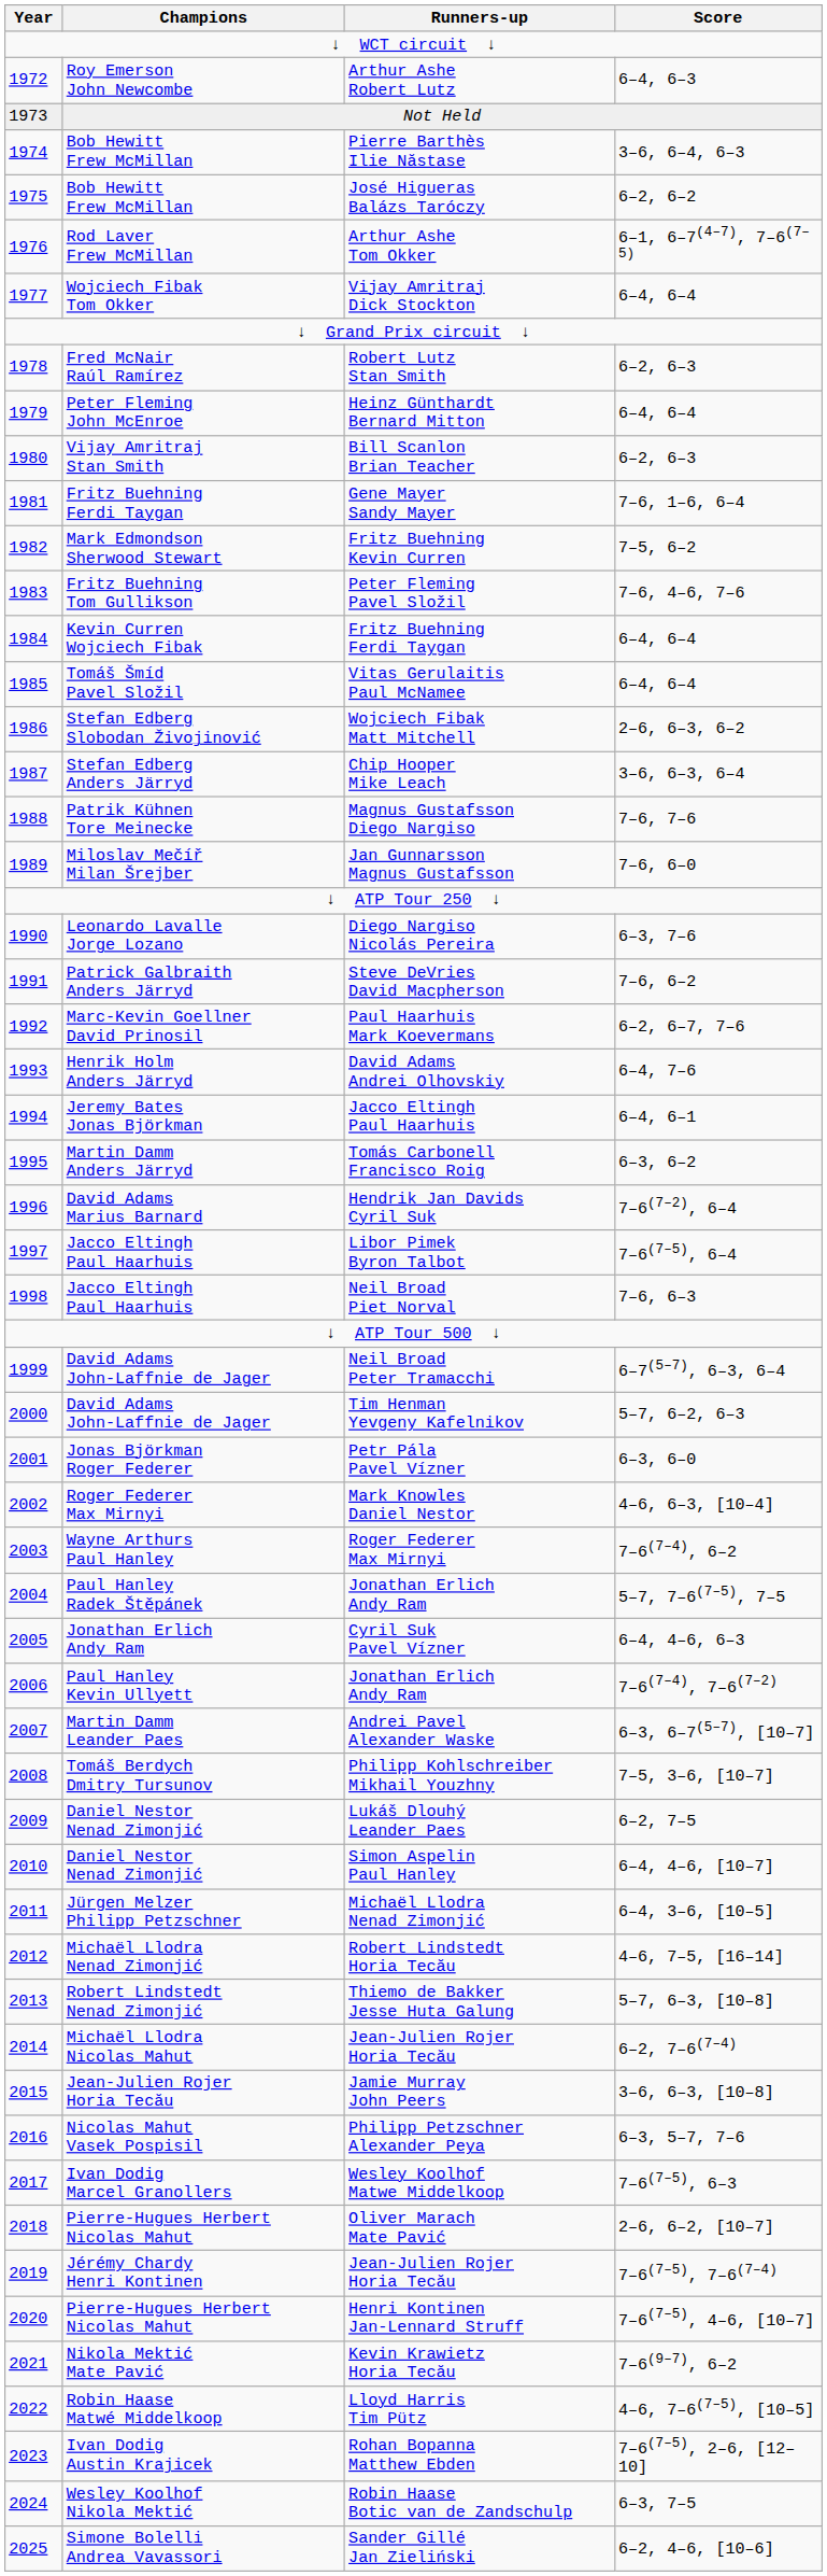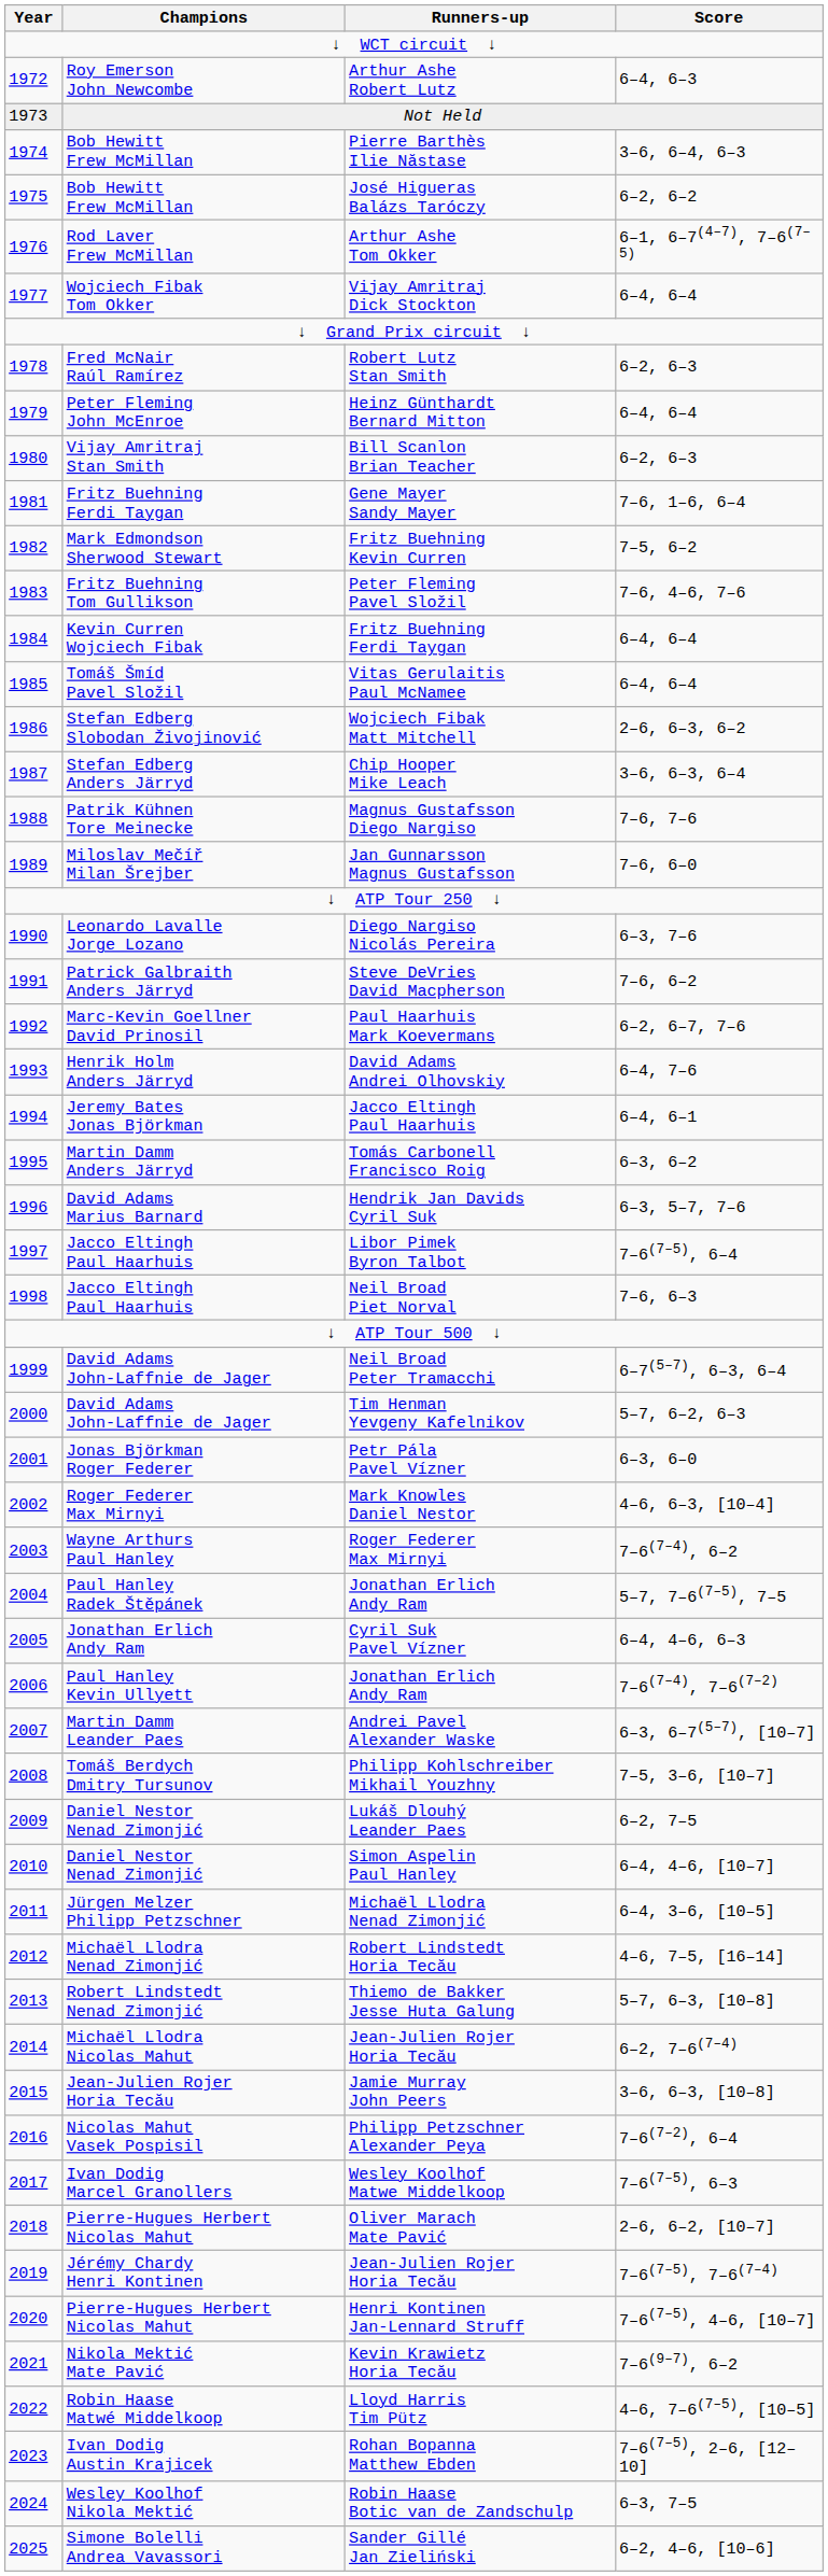Hendrik Jan Davids Cyril Suk | Score: 7–6(7–2), 6–4 -> 6–3, 5–7, 7–6
Philipp Petzschner Alexander Peya | Score: 6–3, 5–7, 7–6 -> 7–6(7–2), 6–4
